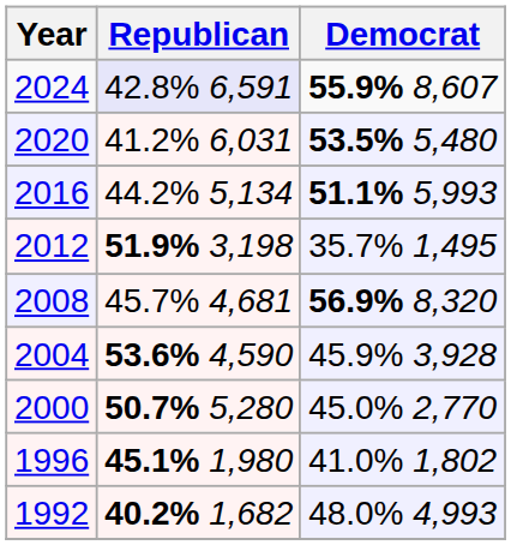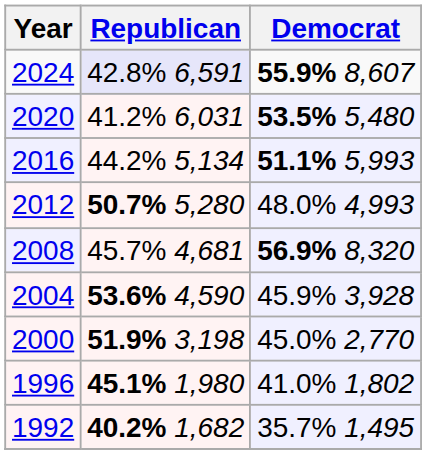2012 | Republican: 51.9% 3,198 -> 50.7% 5,280
2012 | Democrat: 35.7% 1,495 -> 48.0% 4,993
2000 | Republican: 50.7% 5,280 -> 51.9% 3,198
1992 | Democrat: 48.0% 4,993 -> 35.7% 1,495
